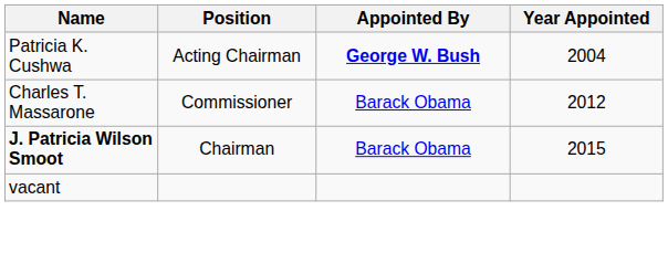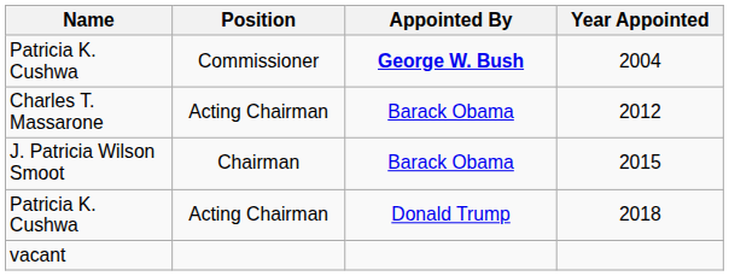2004 | Position: Acting Chairman -> Commissioner
2012 | Position: Commissioner -> Acting Chairman
2015 | Name: bold -> normal
+ row: Patricia K. Cushwa | Acting Chairman | Donald Trump | 2018
